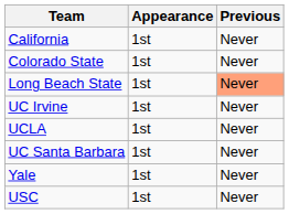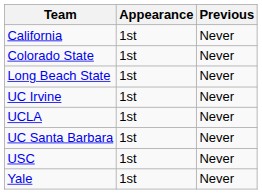Long Beach State | Previous: lightsalmon background -> no background
rows swapped: USC <-> Yale
